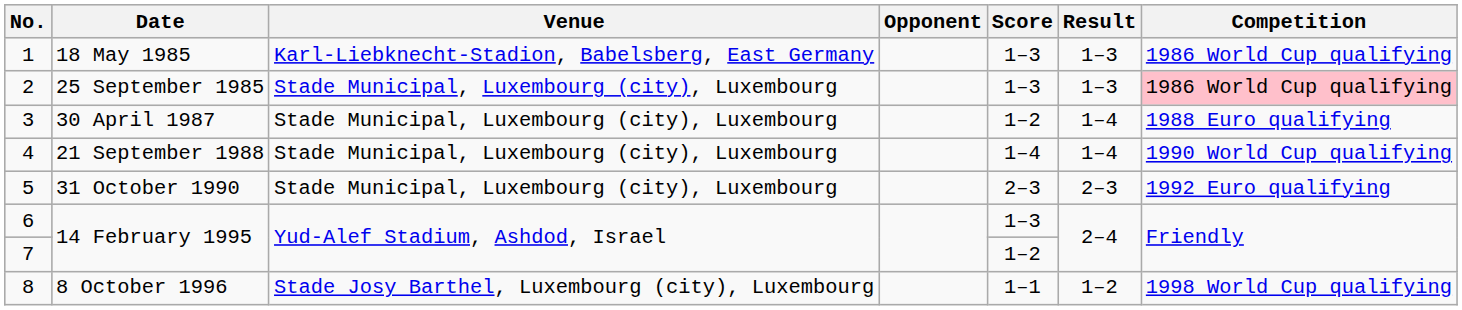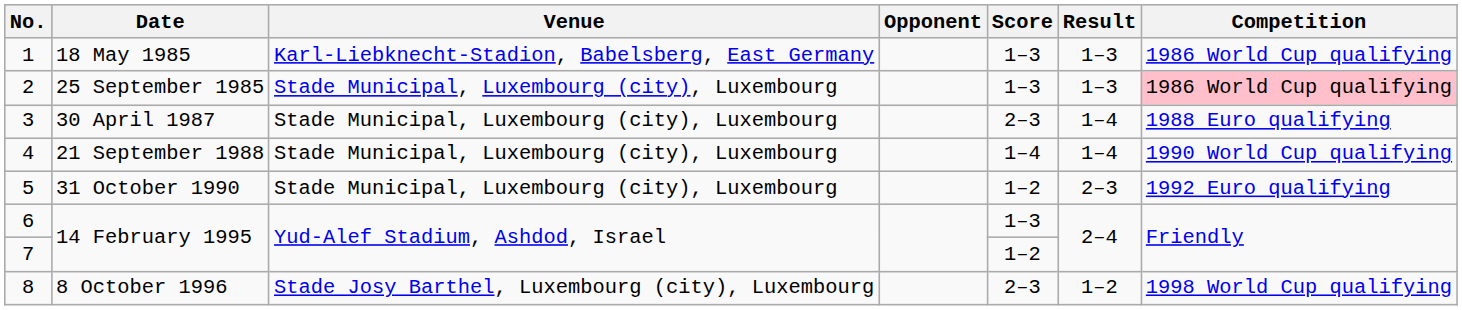3 | Score: 1–2 -> 2–3
5 | Score: 2–3 -> 1–2
8 | Score: 1–1 -> 2–3
